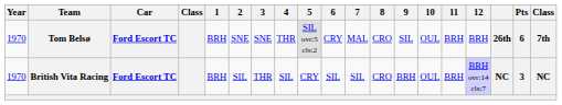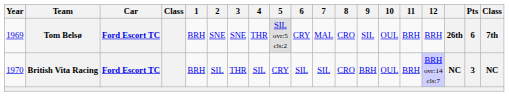Tom Belsø | Year: 1970 -> 1969
